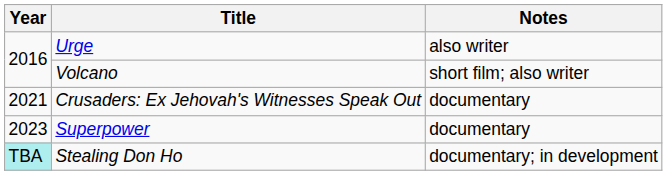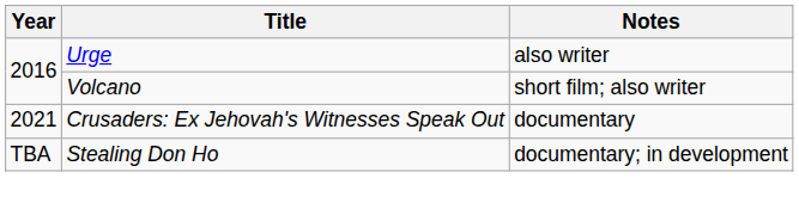- row: 2023 | Superpower | documentary
Stealing Don Ho | Year: paleturquoise background -> no background
